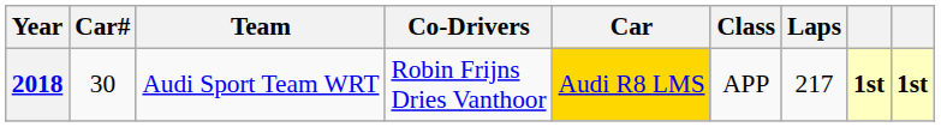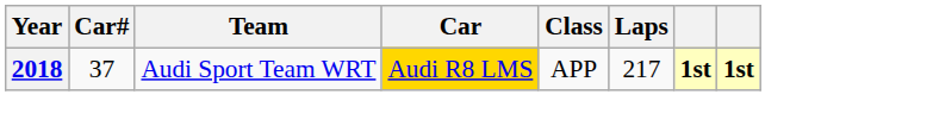- column: Co-Drivers | Robin Frijns Dries Vanthoor
2018 | Car#: 30 -> 37
